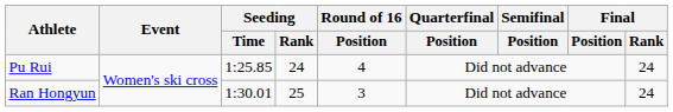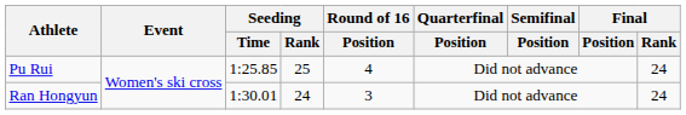Pu Rui | Seeding / Rank: 24 -> 25
Ran Hongyun | Seeding / Rank: 25 -> 24
